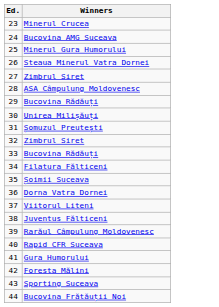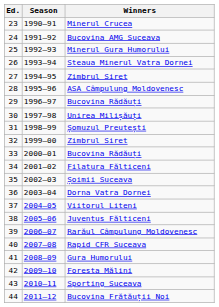+ column: Season | 1990–91 | 1991–92 | 1992–93 | 1993–94 | 1994–95 | 1995–96 | 1996–97 | 1997–98 | 1998–99 | 1999–00 | 2000–01 | 2001–02 | 2002–03 | 2003–04 | 2004–05 | 2005–06 | 2006–07 | 2007–08 | 2008–09 | 2009–10 | 2010–11 | 2011–12
